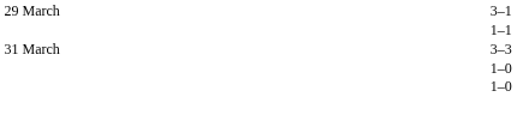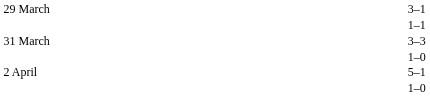+ row: 2 April | 5–1
